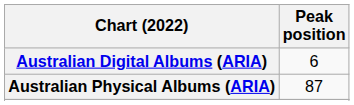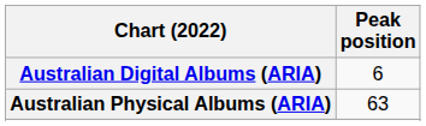Australian Physical Albums (ARIA) | Peak position: 87 -> 63
